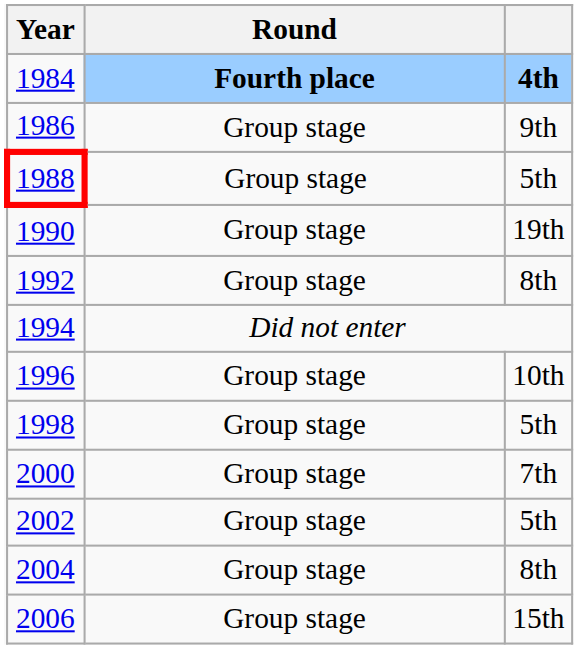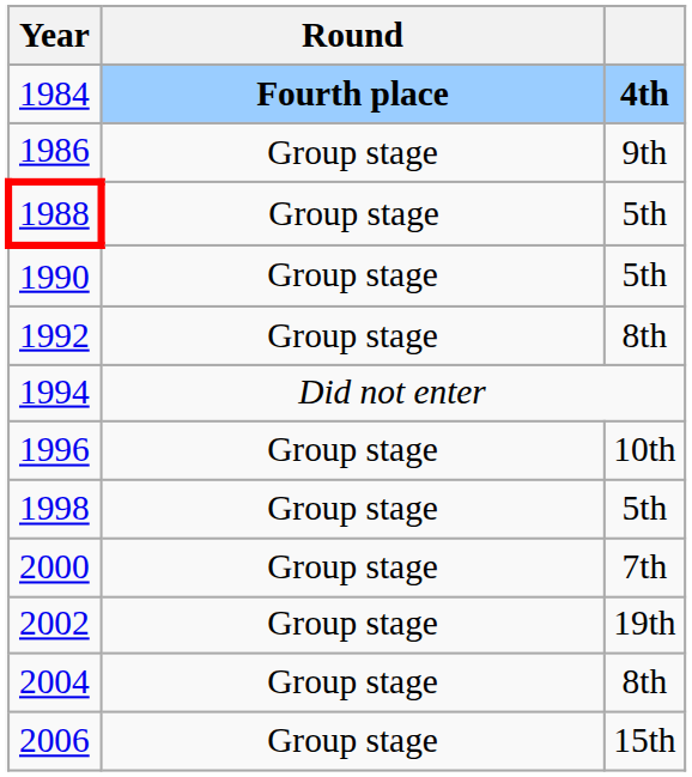1990 | column 3: 19th -> 5th
2002 | column 3: 5th -> 19th
